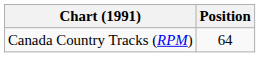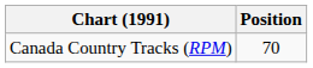Canada Country Tracks (RPM) | Position: 64 -> 70
